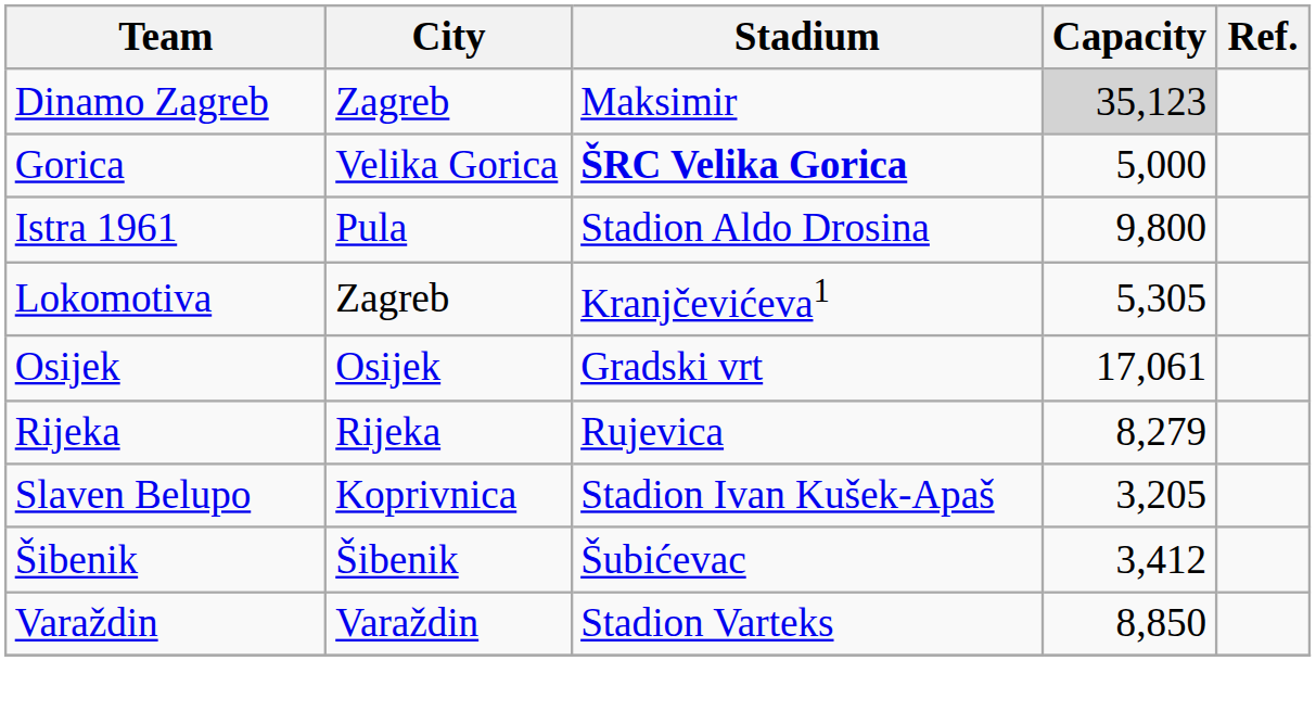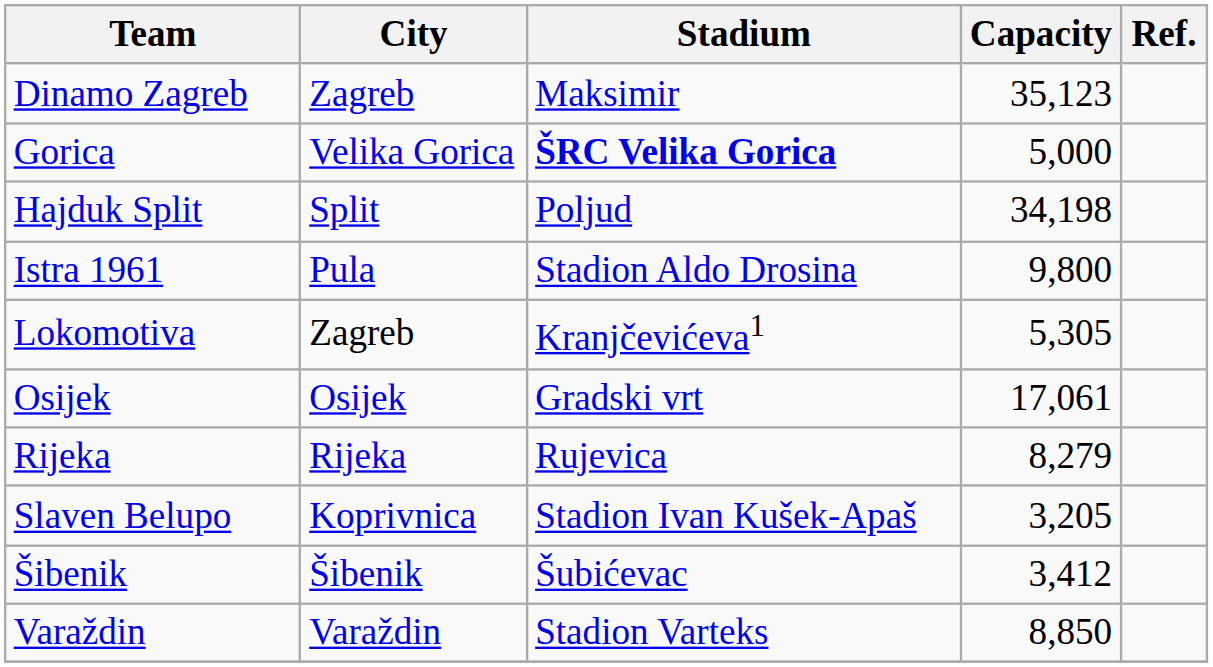Dinamo Zagreb | Capacity: lightgrey background -> no background
+ row: Hajduk Split | Split | Poljud | 34,198
